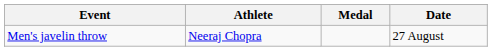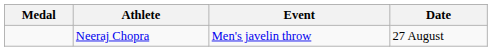columns swapped: Medal <-> Event
